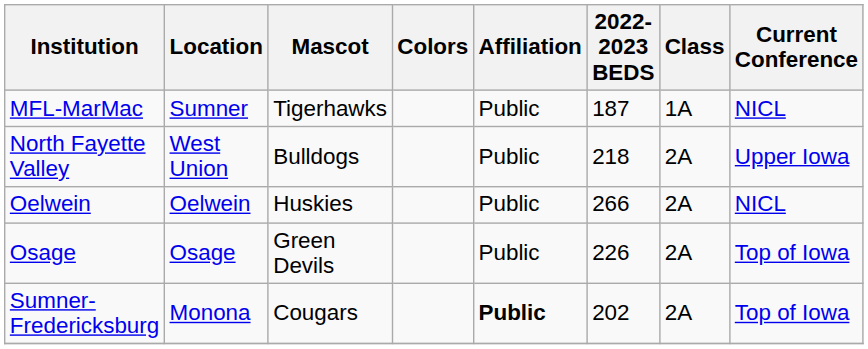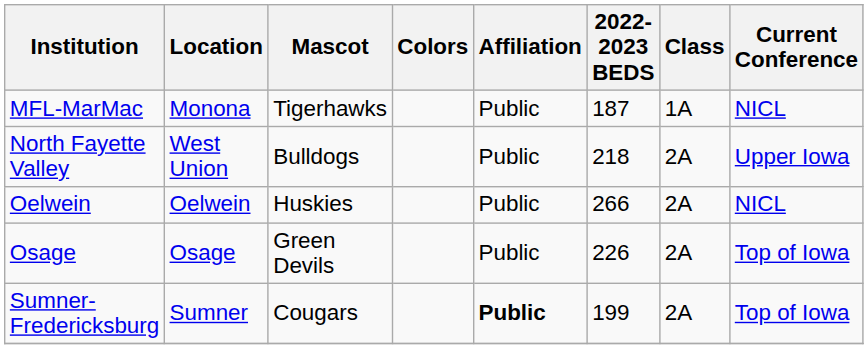MFL-MarMac | Location: Sumner -> Monona
Sumner-Fredericksburg | Location: Monona -> Sumner
Sumner-Fredericksburg | 2022-2023 BEDS: 202 -> 199
